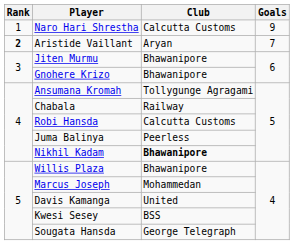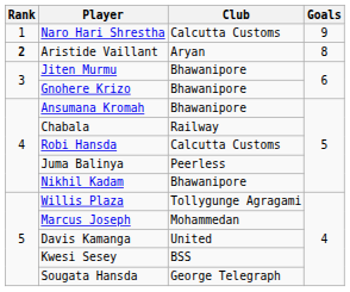Aristide Vaillant | Goals: 7 -> 8
Ansumana Kromah | Club: Tollygunge Agragami -> Bhawanipore
Nikhil Kadam | Club: bold -> normal
Willis Plaza | Club: Bhawanipore -> Tollygunge Agragami
